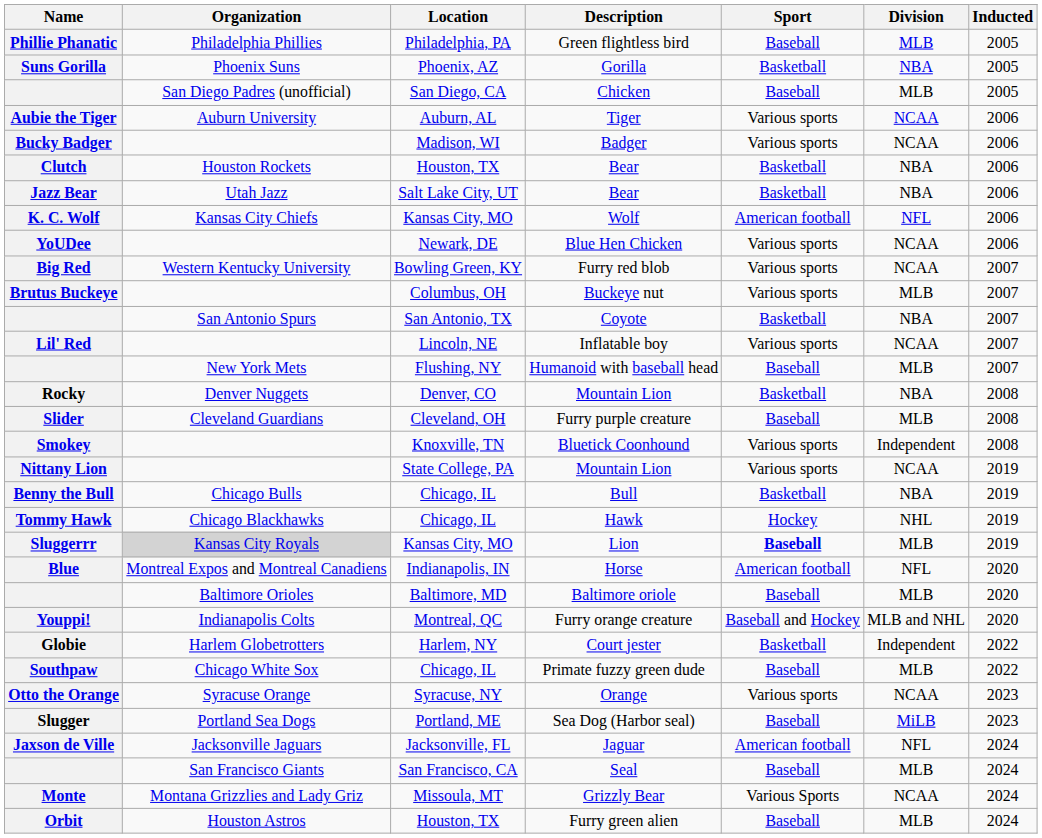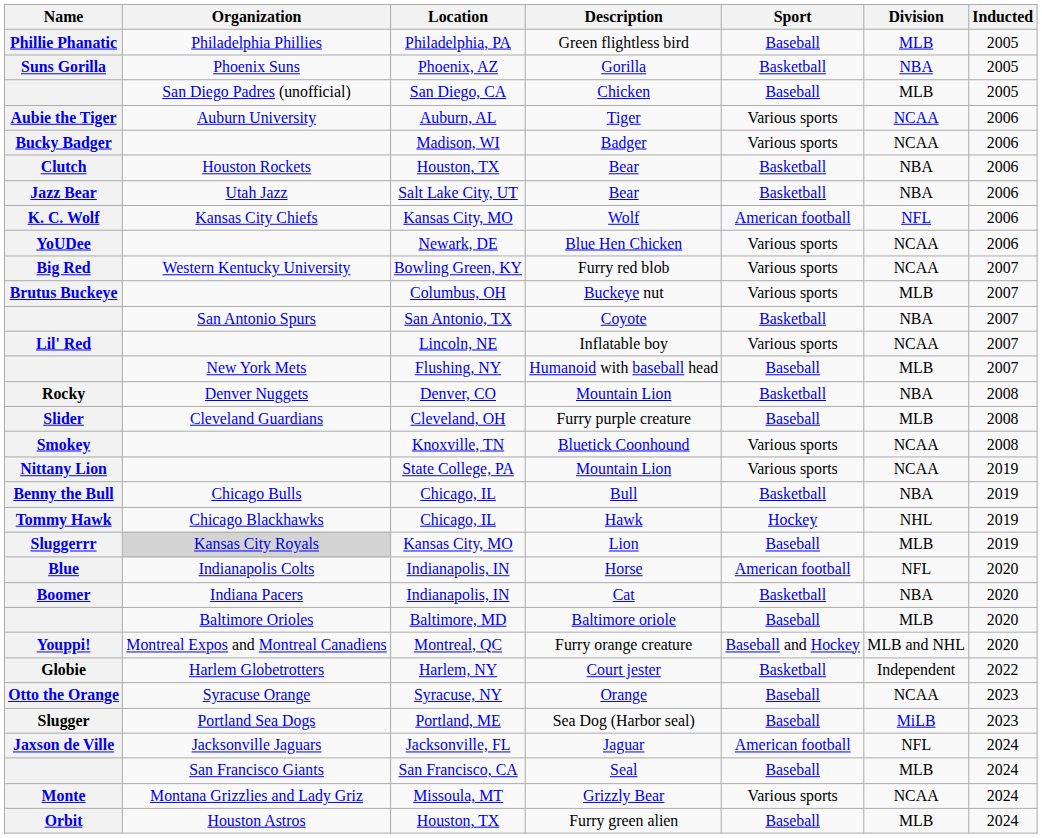Bluetick Coonhound | Division: Independent -> NCAA
Lion | Sport: bold -> normal
Horse | Organization: Montreal Expos and Montreal Canadiens -> Indianapolis Colts
+ row: Boomer | Indiana Pacers | Indianapolis, IN | Cat | Basketball | NBA | 2020
Furry orange creature | Organization: Indianapolis Colts -> Montreal Expos and Montreal Canadiens
- row: Southpaw | Chicago White Sox | Chicago, IL | Primate fuzzy green dude | Baseball | MLB | 2022
Orange | Sport: Various sports -> Baseball
Grizzly Bear | Sport: Various Sports -> Various sports
